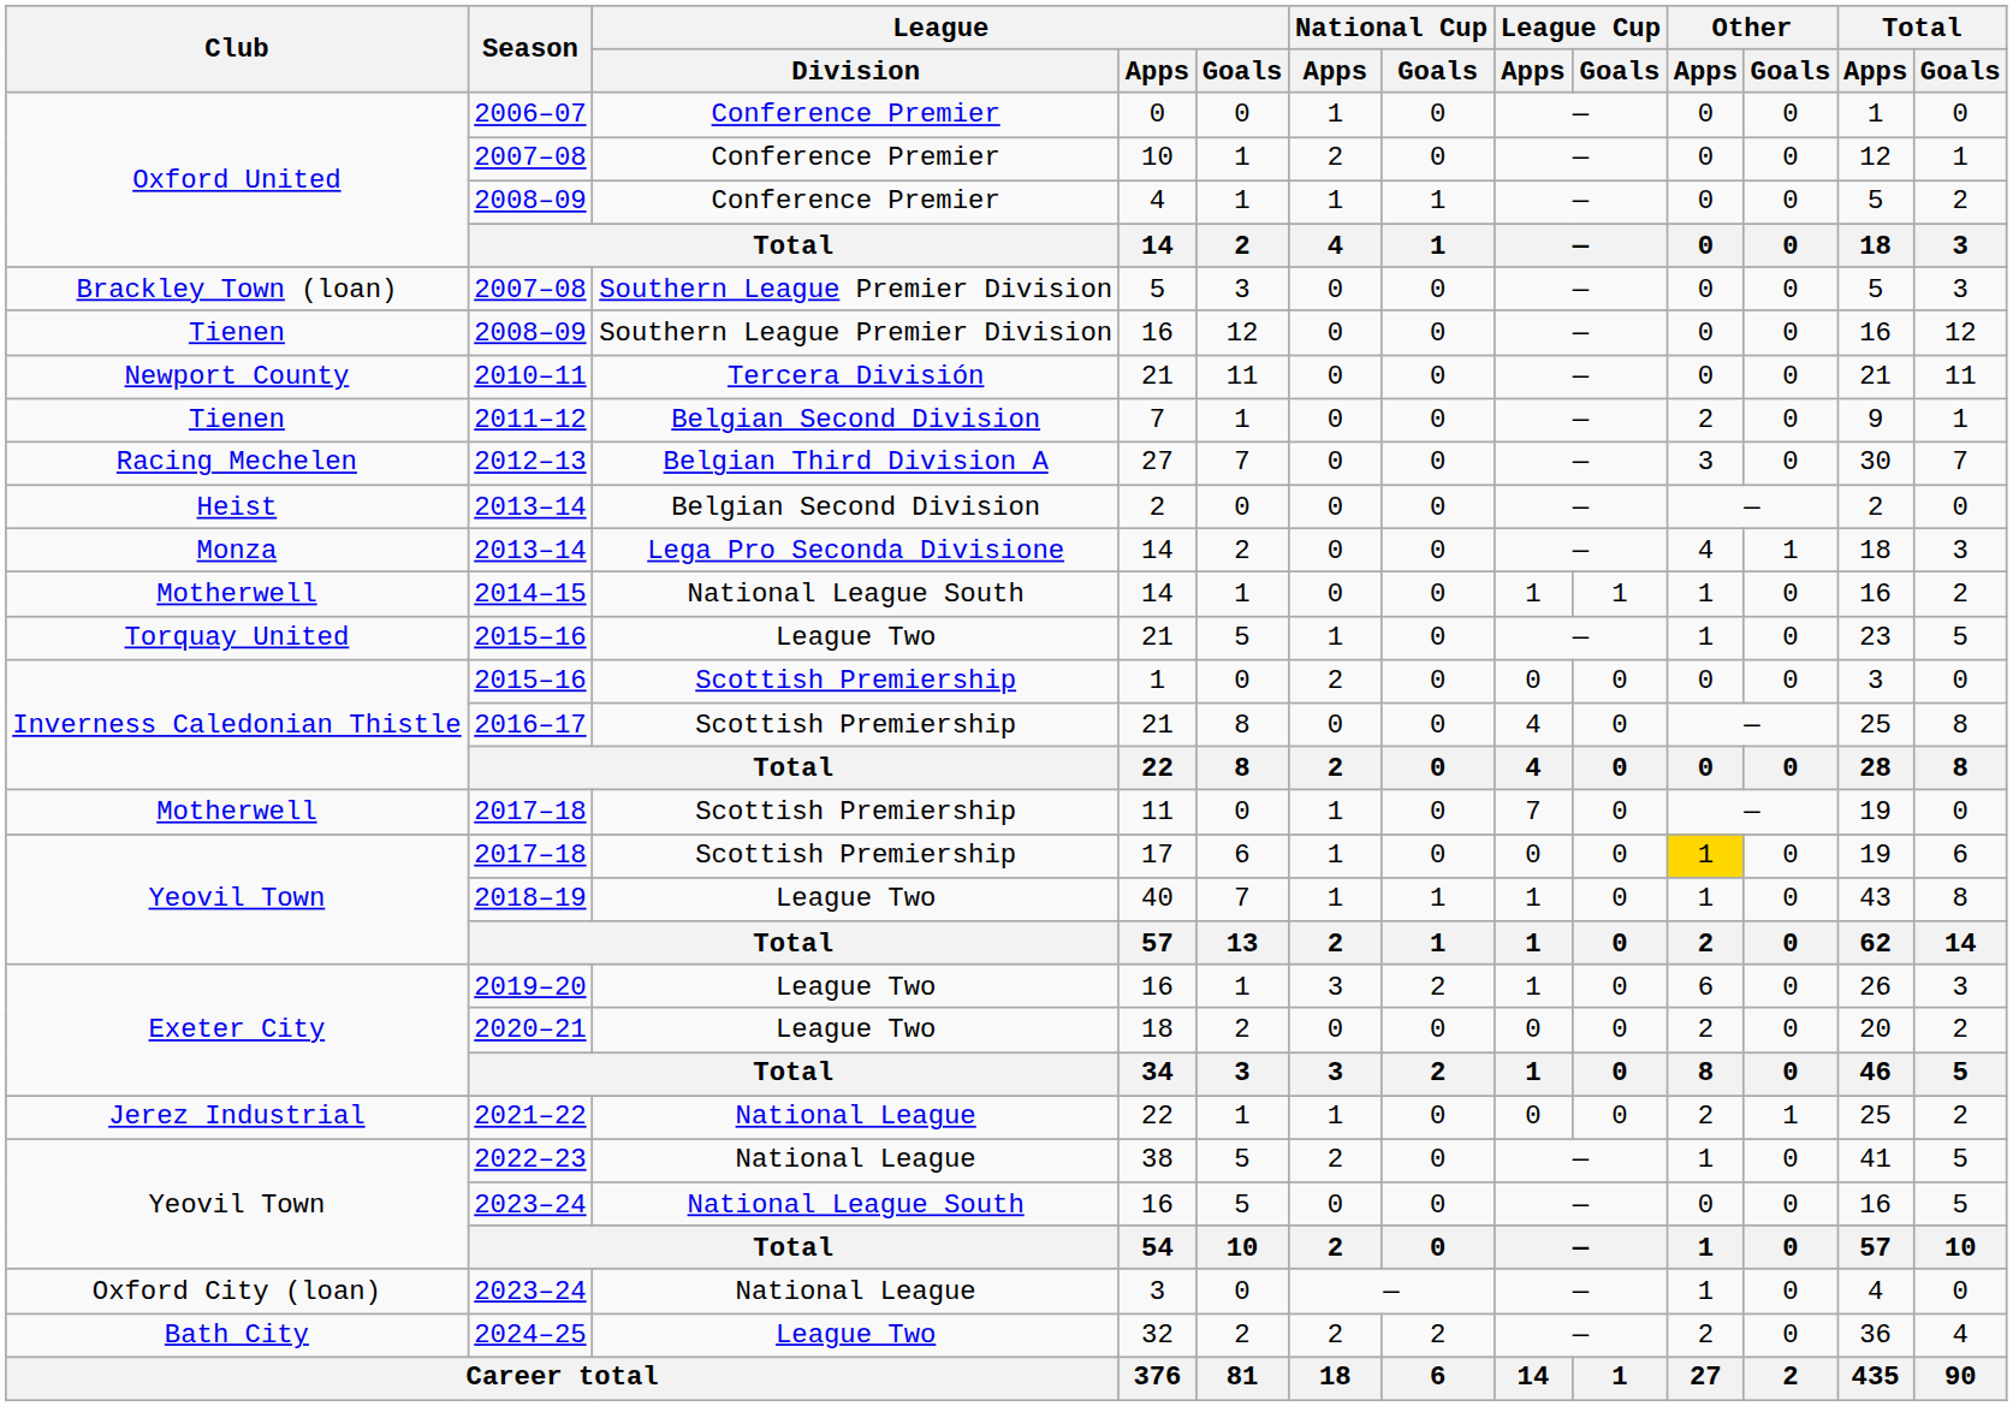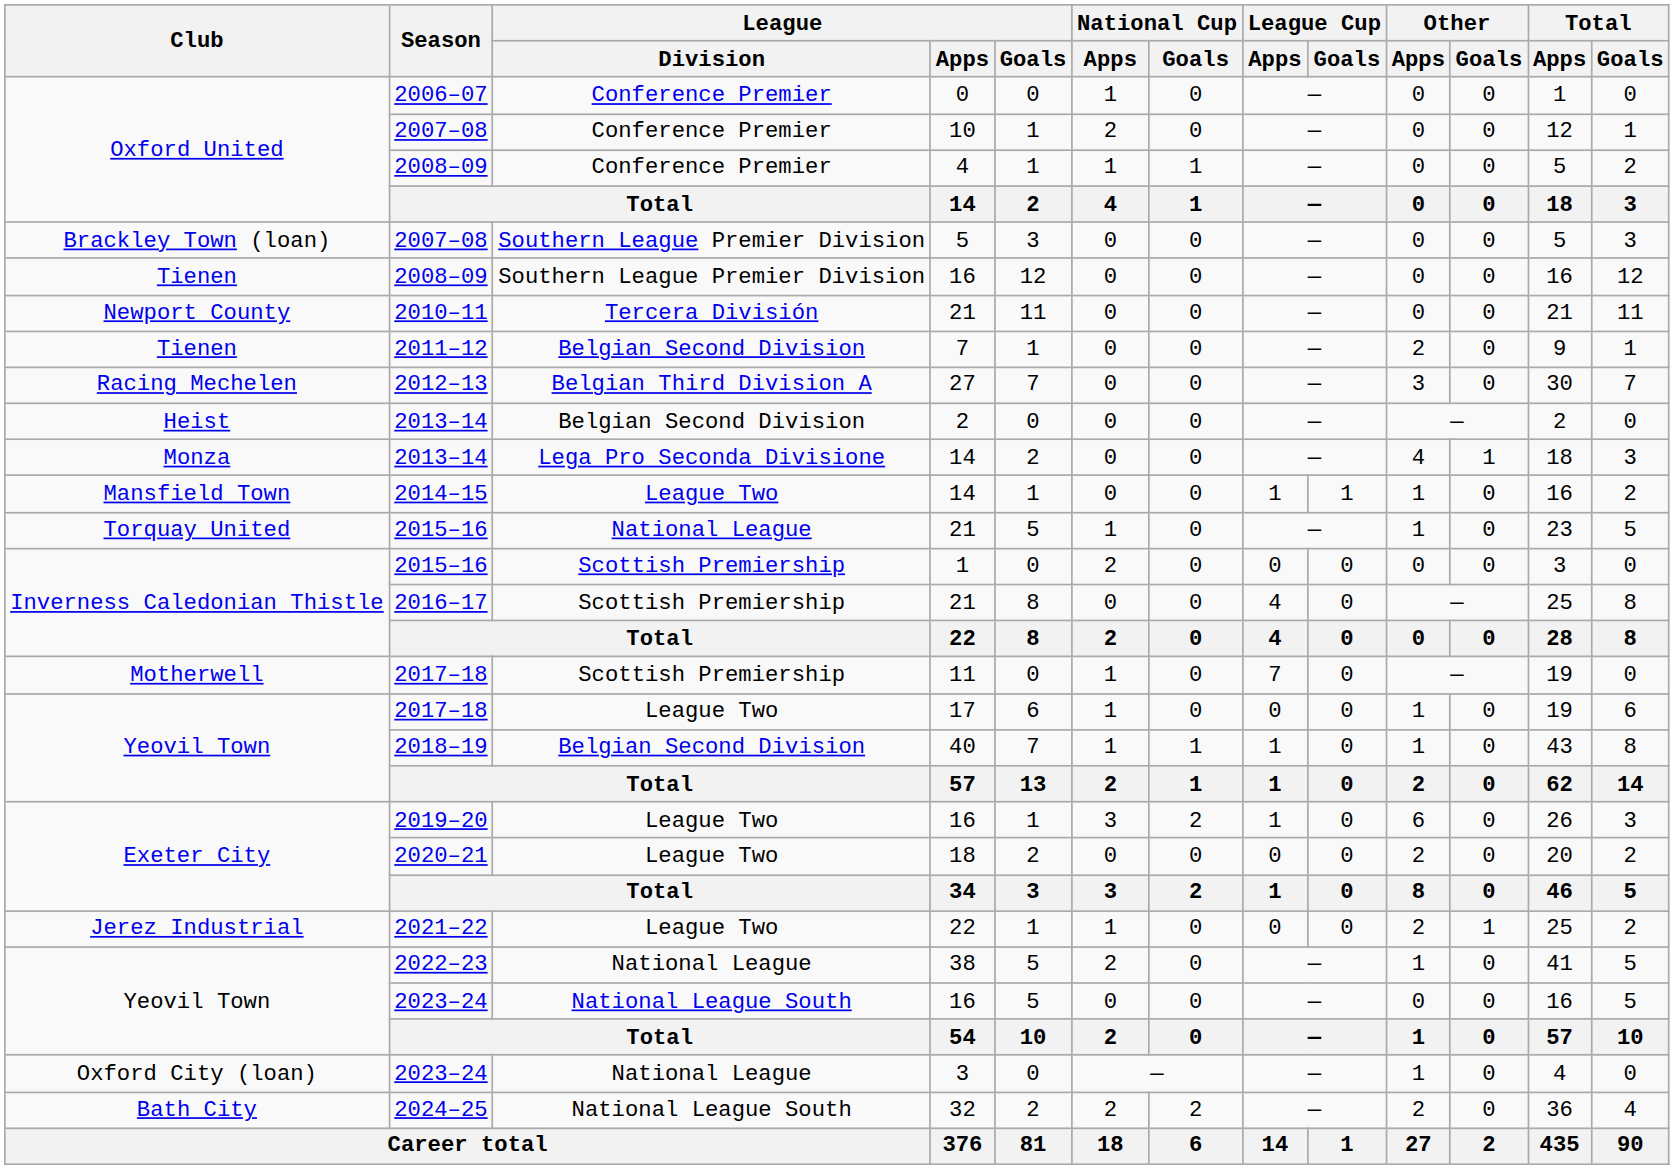2014–15 / 14 | Club: Motherwell -> Mansfield Town
2014–15 / 14 | League / Division: National League South -> League Two
2015–16 / 21 | League / Division: League Two -> National League
17 | League / Division: Scottish Premiership -> League Two
17 | Other / Apps: gold background -> no background
40 | League / Division: League Two -> Belgian Second Division
2021–22 / 22 | League / Division: National League -> League Two
32 | League / Division: League Two -> National League South
